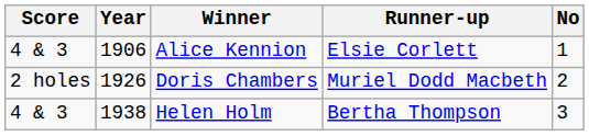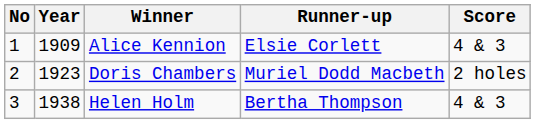columns swapped: No <-> Score
Alice Kennion | Year: 1906 -> 1909
Doris Chambers | Year: 1926 -> 1923
